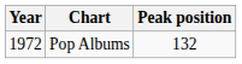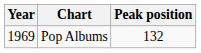Pop Albums | Year: 1972 -> 1969
